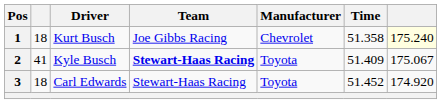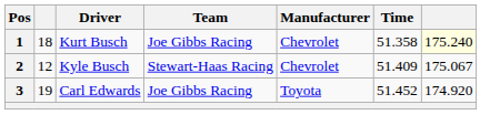2 | column 2: 41 -> 12
2 | Team: bold -> normal
2 | Manufacturer: Toyota -> Chevrolet
3 | column 2: 18 -> 19
3 | Team: Stewart-Haas Racing -> Joe Gibbs Racing
